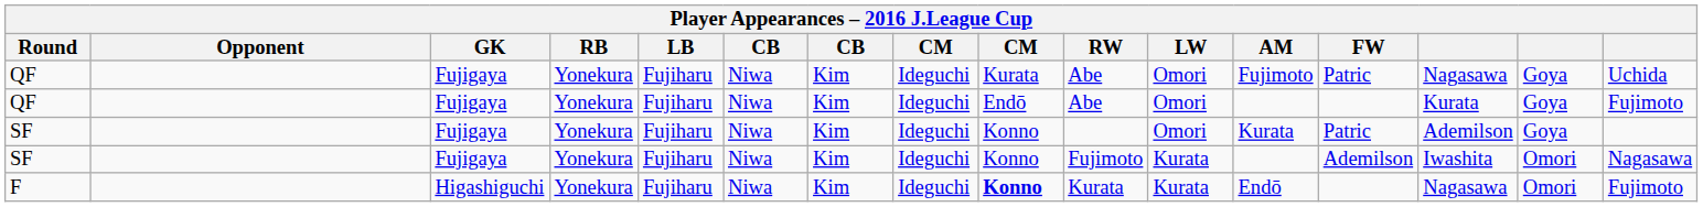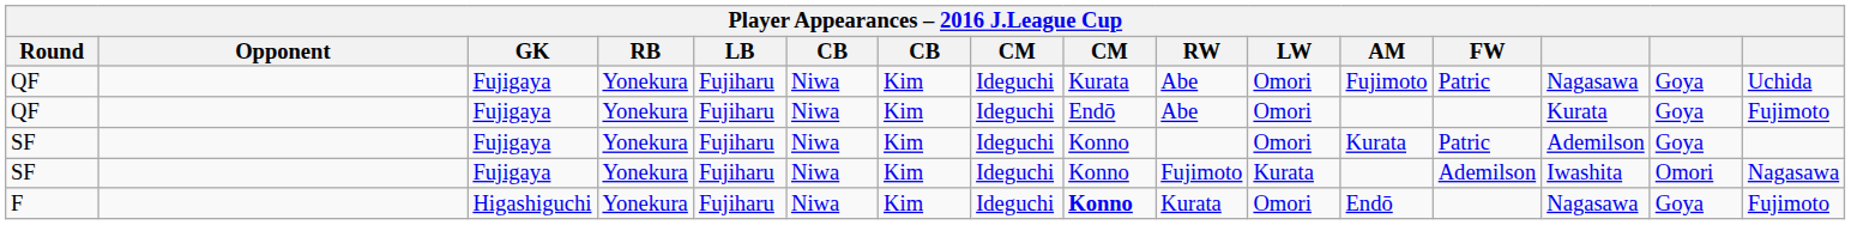F | LW: Kurata -> Omori
F | column 15: Omori -> Goya
